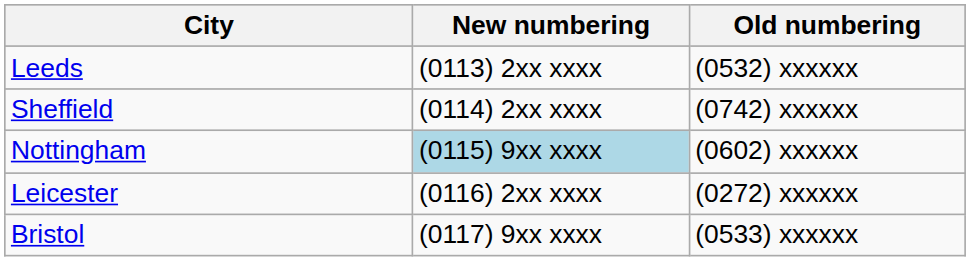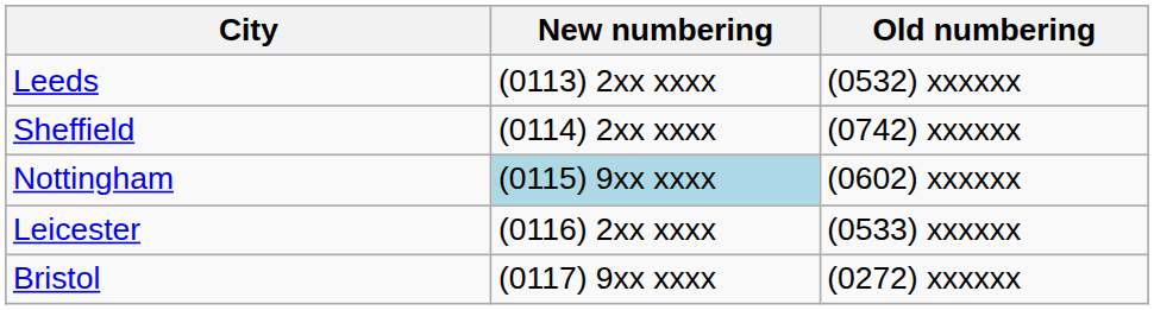Leicester | Old numbering: (0272) xxxxxx -> (0533) xxxxxx
Bristol | Old numbering: (0533) xxxxxx -> (0272) xxxxxx
